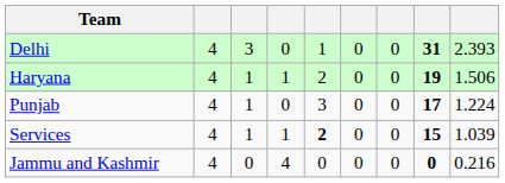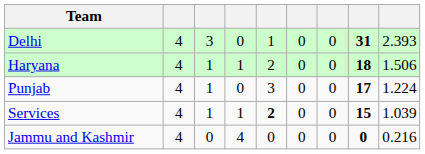Haryana | column 8: 19 -> 18
